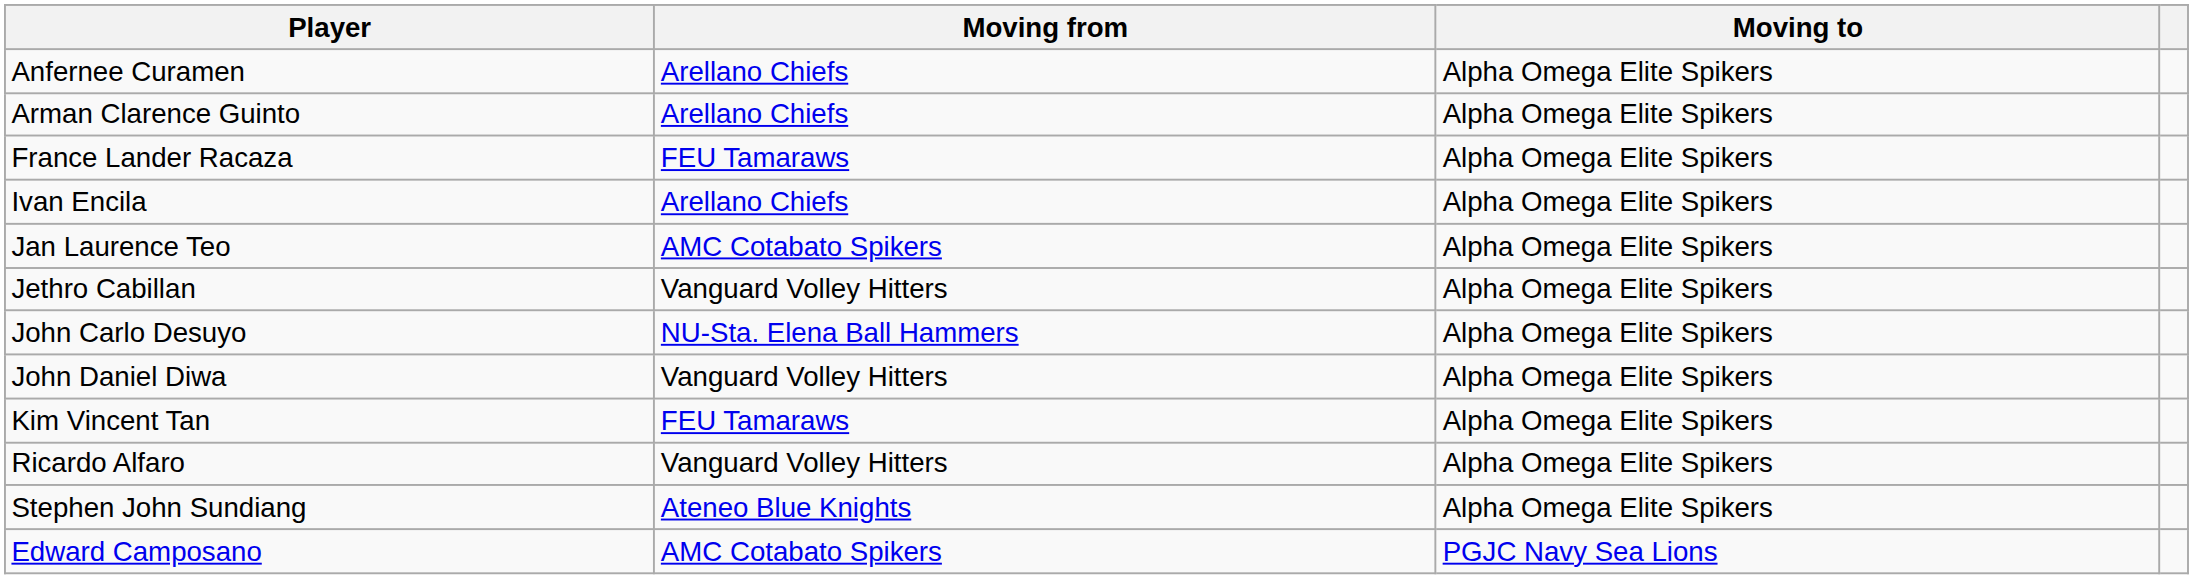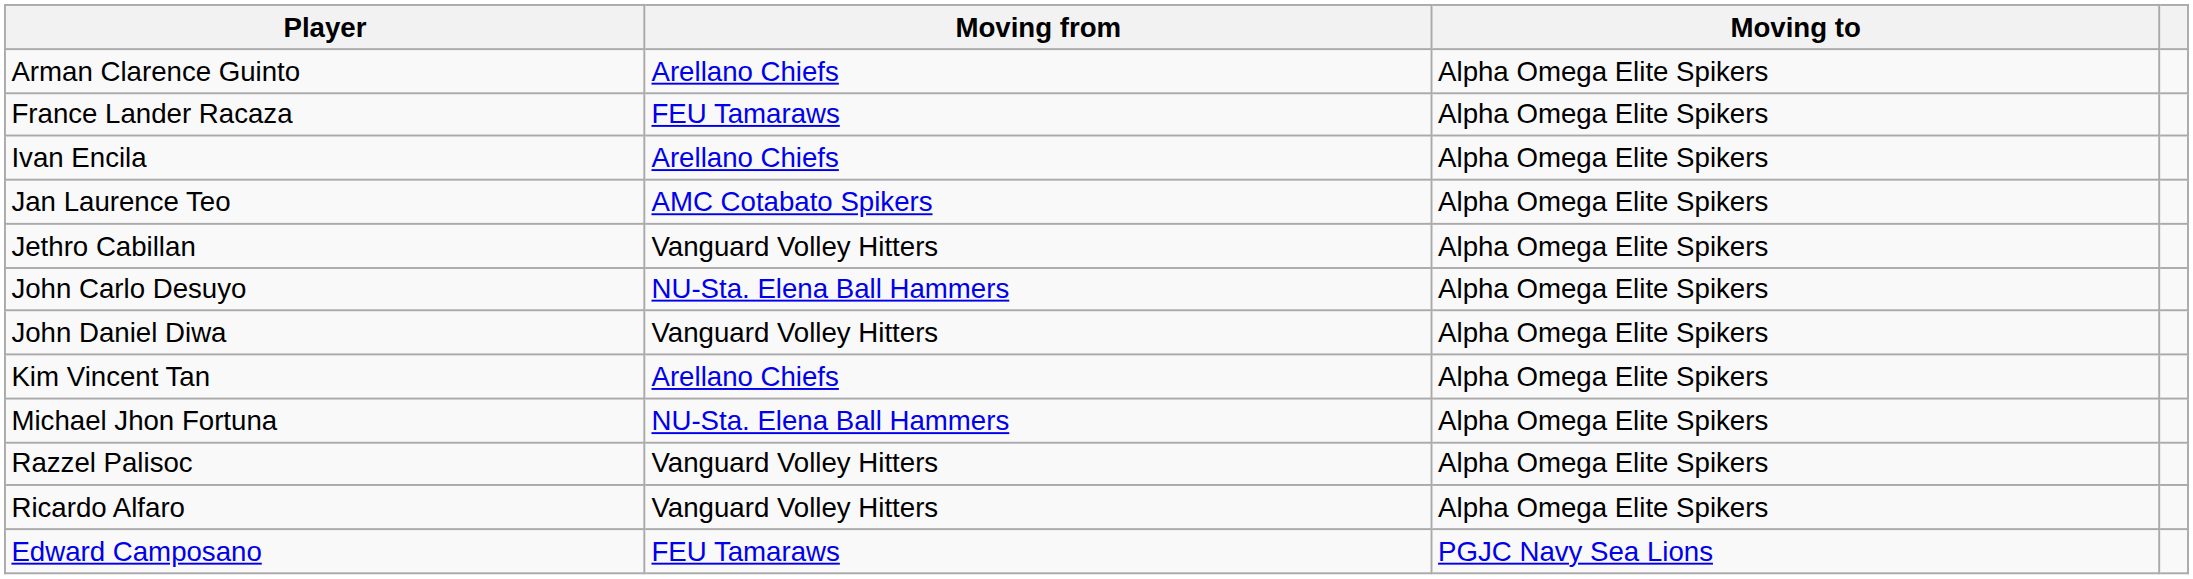- row: Anfernee Curamen | Arellano Chiefs | Alpha Omega Elite Spikers
Kim Vincent Tan | Moving from: FEU Tamaraws -> Arellano Chiefs
+ row: Michael Jhon Fortuna | NU-Sta. Elena Ball Hammers | Alpha Omega Elite Spikers
+ row: Razzel Palisoc | Vanguard Volley Hitters | Alpha Omega Elite Spikers
- row: Stephen John Sundiang | Ateneo Blue Knights | Alpha Omega Elite Spikers
Edward Camposano | Moving from: AMC Cotabato Spikers -> FEU Tamaraws
